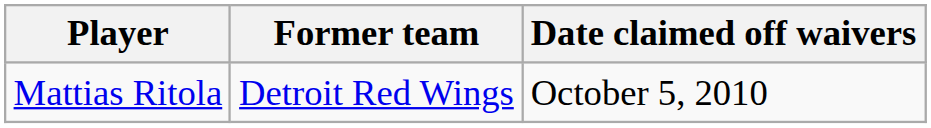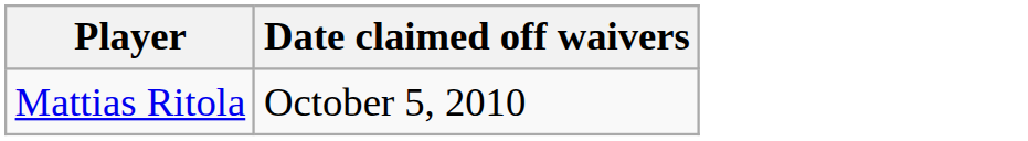- column: Former team | Detroit Red Wings
